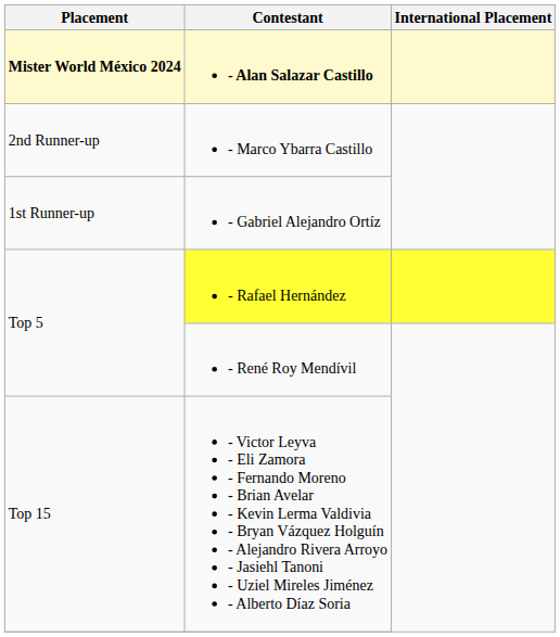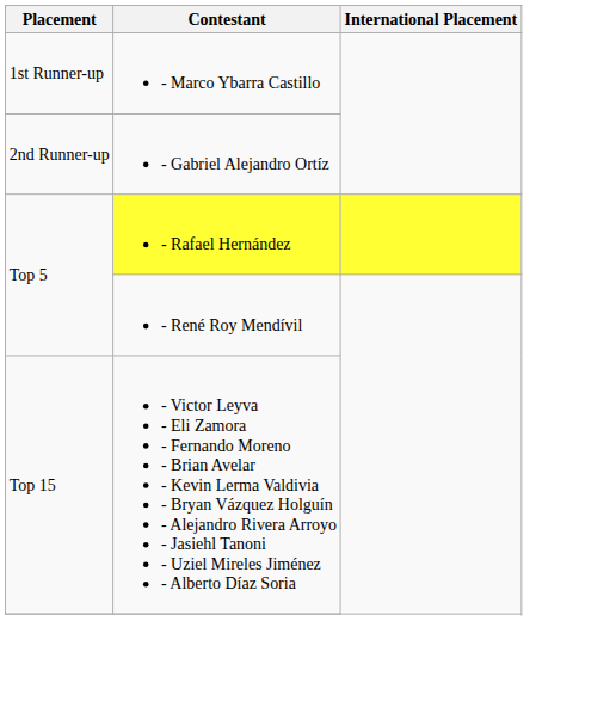- row: Mister World México 2024 | - Alan Salazar Castillo
- Marco Ybarra Castillo | Placement: 2nd Runner-up -> 1st Runner-up
- Gabriel Alejandro Ortíz | Placement: 1st Runner-up -> 2nd Runner-up
